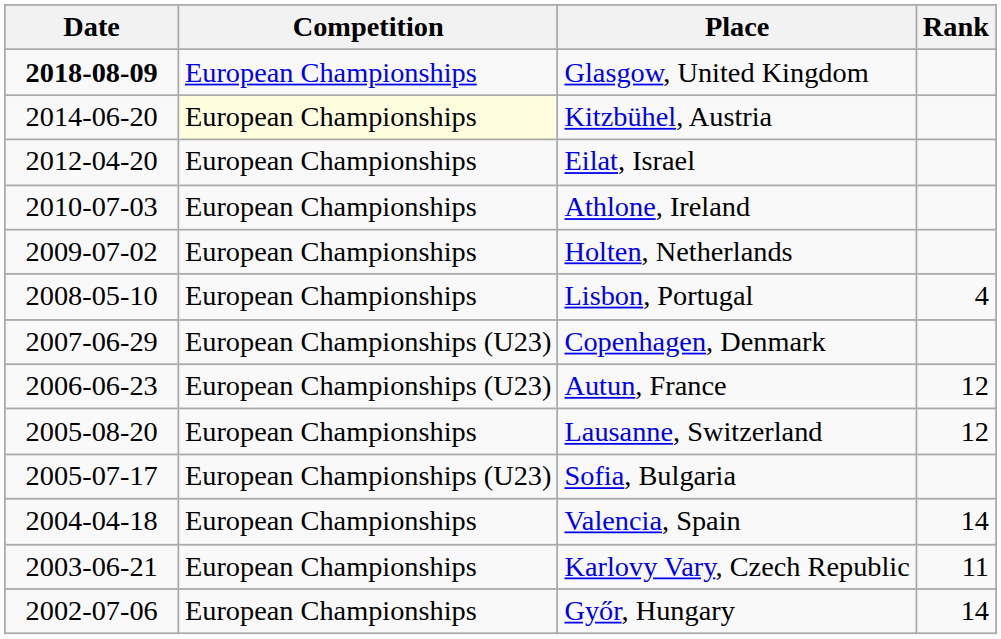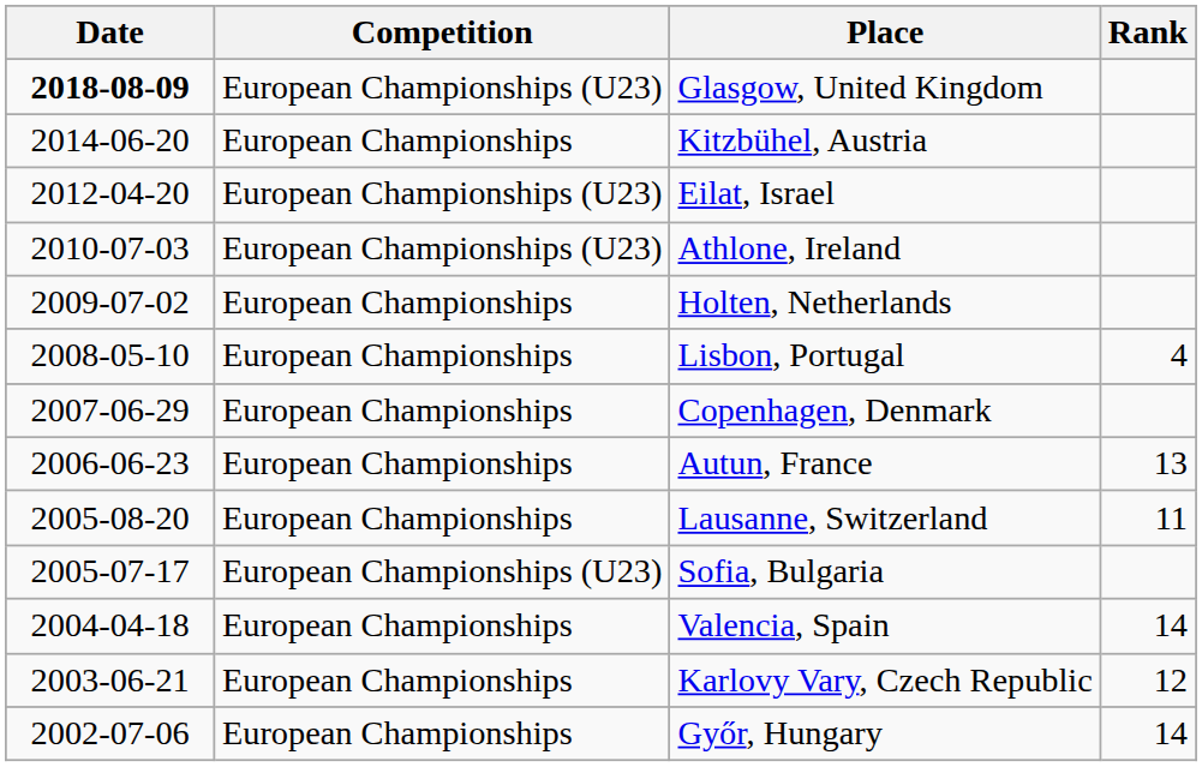Glasgow, United Kingdom | Competition: European Championships -> European Championships (U23)
Kitzbühel, Austria | Competition: lightyellow background -> no background
Eilat, Israel | Competition: European Championships -> European Championships (U23)
Athlone, Ireland | Competition: European Championships -> European Championships (U23)
Copenhagen, Denmark | Competition: European Championships (U23) -> European Championships
Autun, France | Competition: European Championships (U23) -> European Championships
Autun, France | Rank: 12 -> 13
Lausanne, Switzerland | Rank: 12 -> 11
Karlovy Vary, Czech Republic | Rank: 11 -> 12
